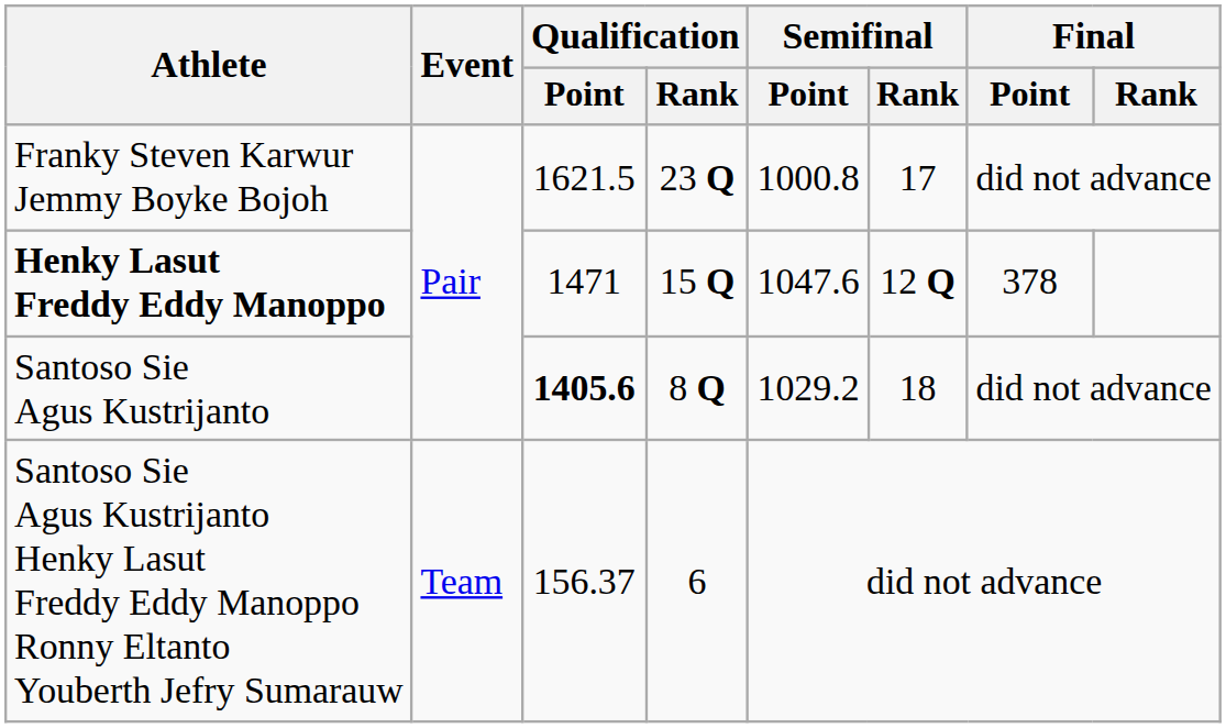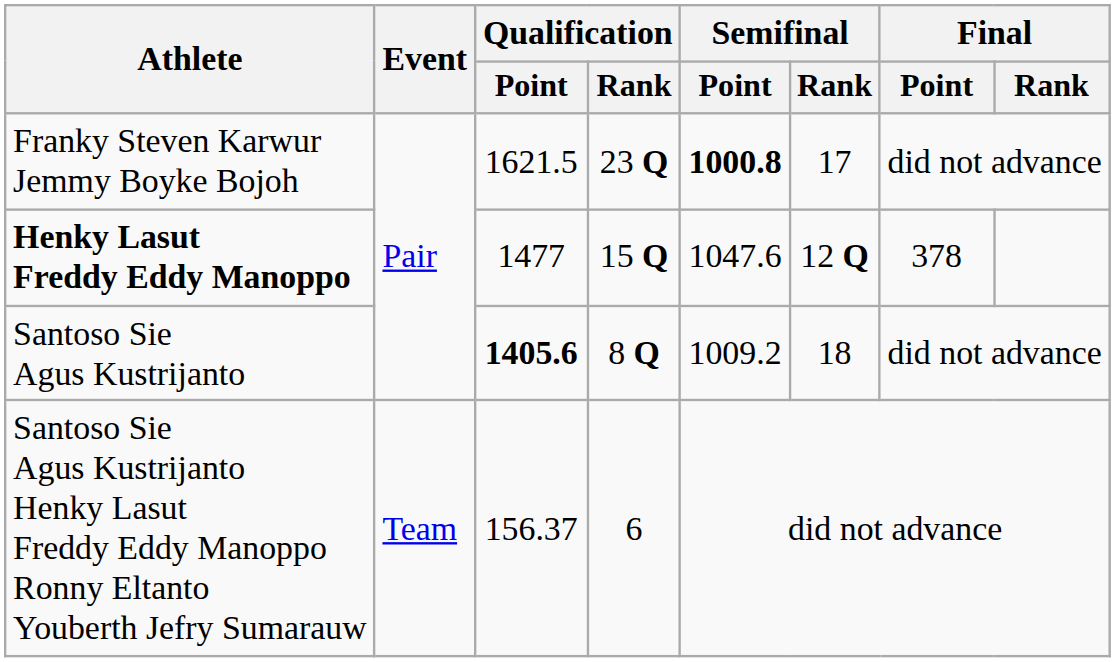Franky Steven Karwur Jemmy Boyke Bojoh | Semifinal / Point: normal -> bold
Henky Lasut Freddy Eddy Manoppo | Qualification / Point: 1471 -> 1477
Santoso Sie Agus Kustrijanto | Semifinal / Point: 1029.2 -> 1009.2
